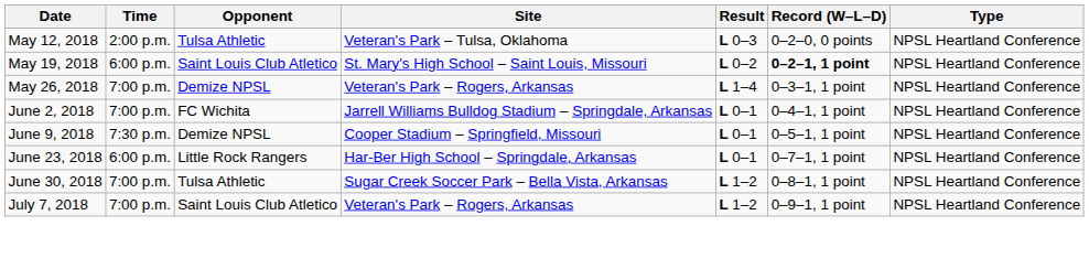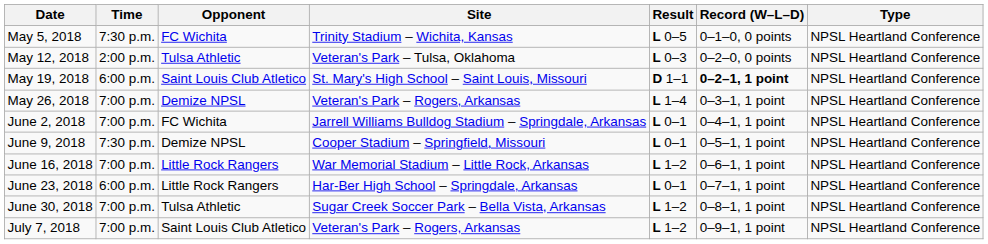+ row: May 5, 2018 | 7:30 p.m. | FC Wichita | Trinity Stadium – Wichita, Kansas | L 0–5 | 0–1–0, 0 points | NPSL Heartland Conference
May 19, 2018 | Result: L 0–2 -> D 1–1
+ row: June 16, 2018 | 7:00 p.m. | Little Rock Rangers | War Memorial Stadium – Little Rock, Arkansas | L 1–2 | 0–6–1, 1 point | NPSL Heartland Conference
